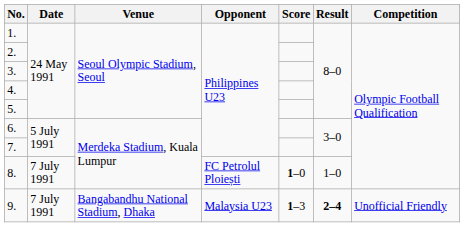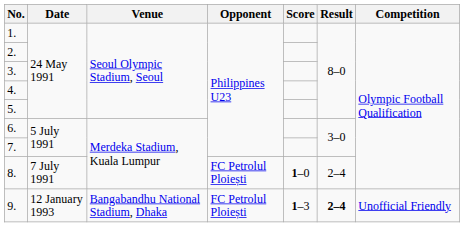8. | Result: 1–0 -> 2–4
9. | Date: 7 July 1991 -> 12 January 1993
9. | Opponent: Malaysia U23 -> FC Petrolul Ploiești
